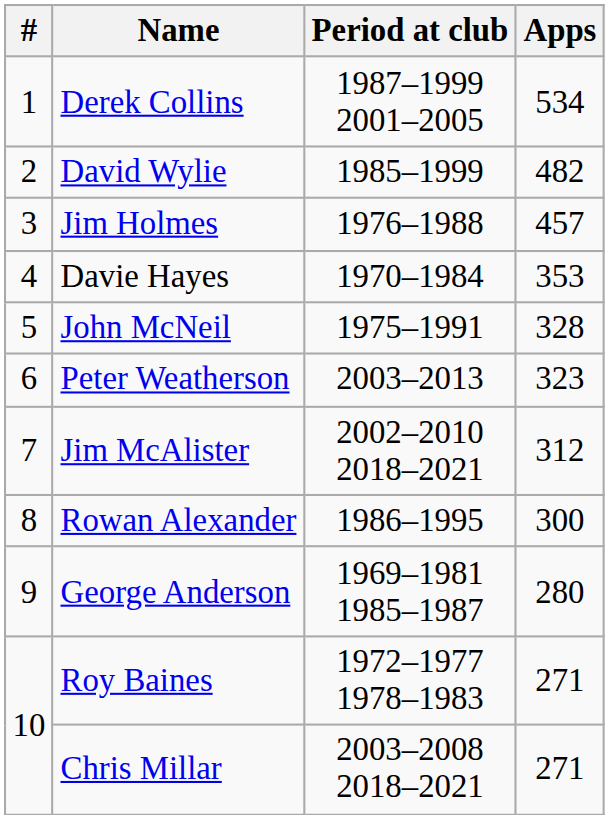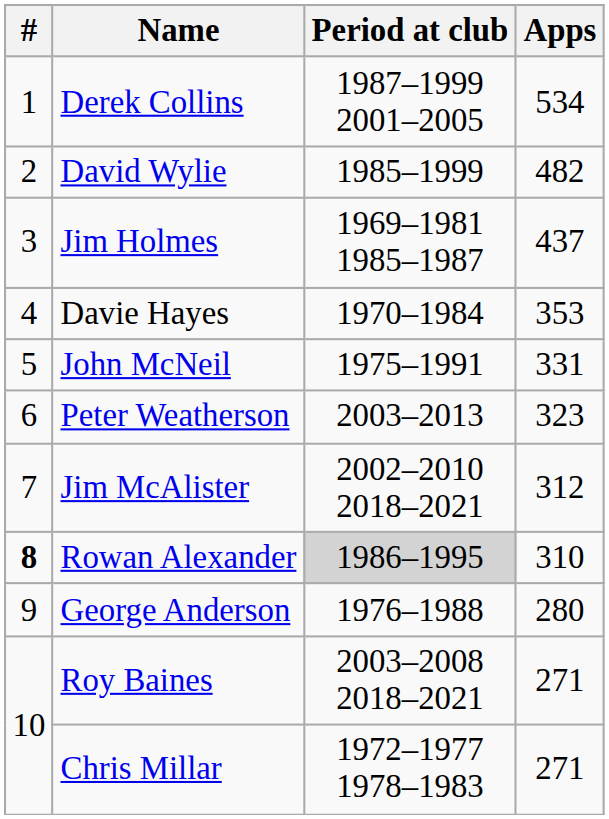Jim Holmes | Period at club: 1976–1988 -> 1969–1981 1985–1987
Jim Holmes | Apps: 457 -> 437
John McNeil | Apps: 328 -> 331
Rowan Alexander | #: normal -> bold
Rowan Alexander | Period at club: no background -> lightgrey background
Rowan Alexander | Apps: 300 -> 310
George Anderson | Period at club: 1969–1981 1985–1987 -> 1976–1988
Roy Baines | Period at club: 1972–1977 1978–1983 -> 2003–2008 2018–2021
Chris Millar | Period at club: 2003–2008 2018–2021 -> 1972–1977 1978–1983
